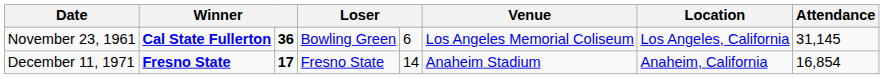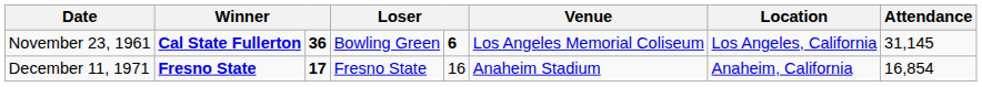November 23, 1961 | column 5: normal -> bold
December 11, 1971 | column 5: 14 -> 16
